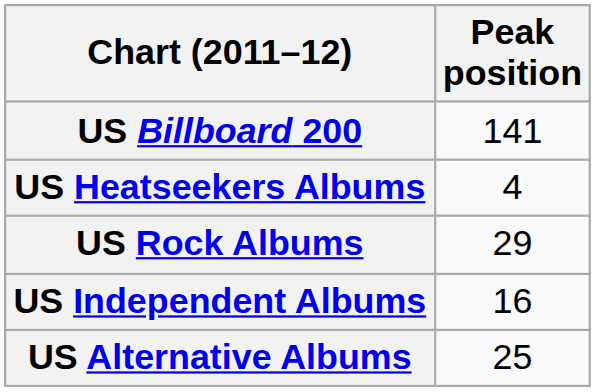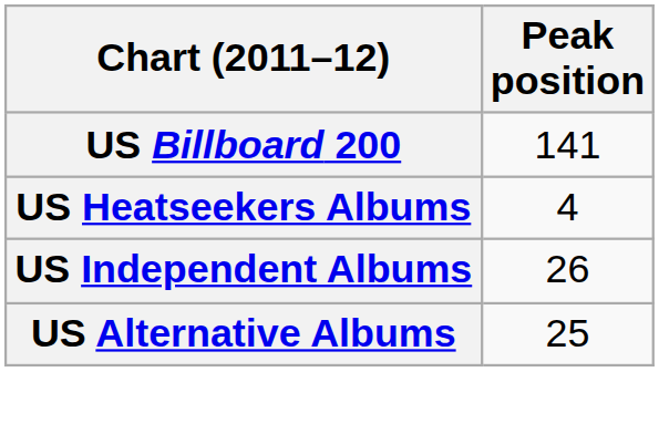- row: US Rock Albums | 29
US Independent Albums | Peak position: 16 -> 26
